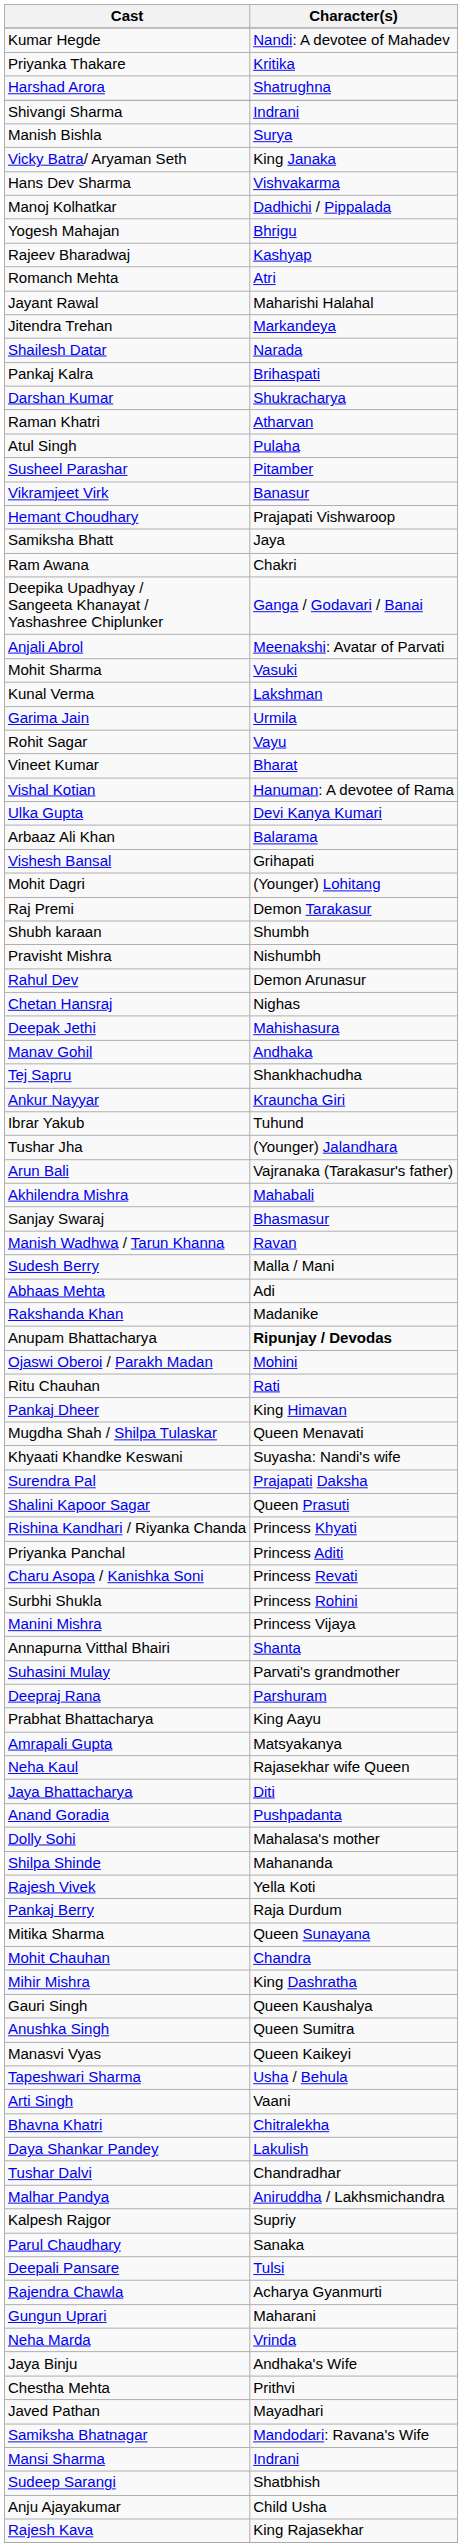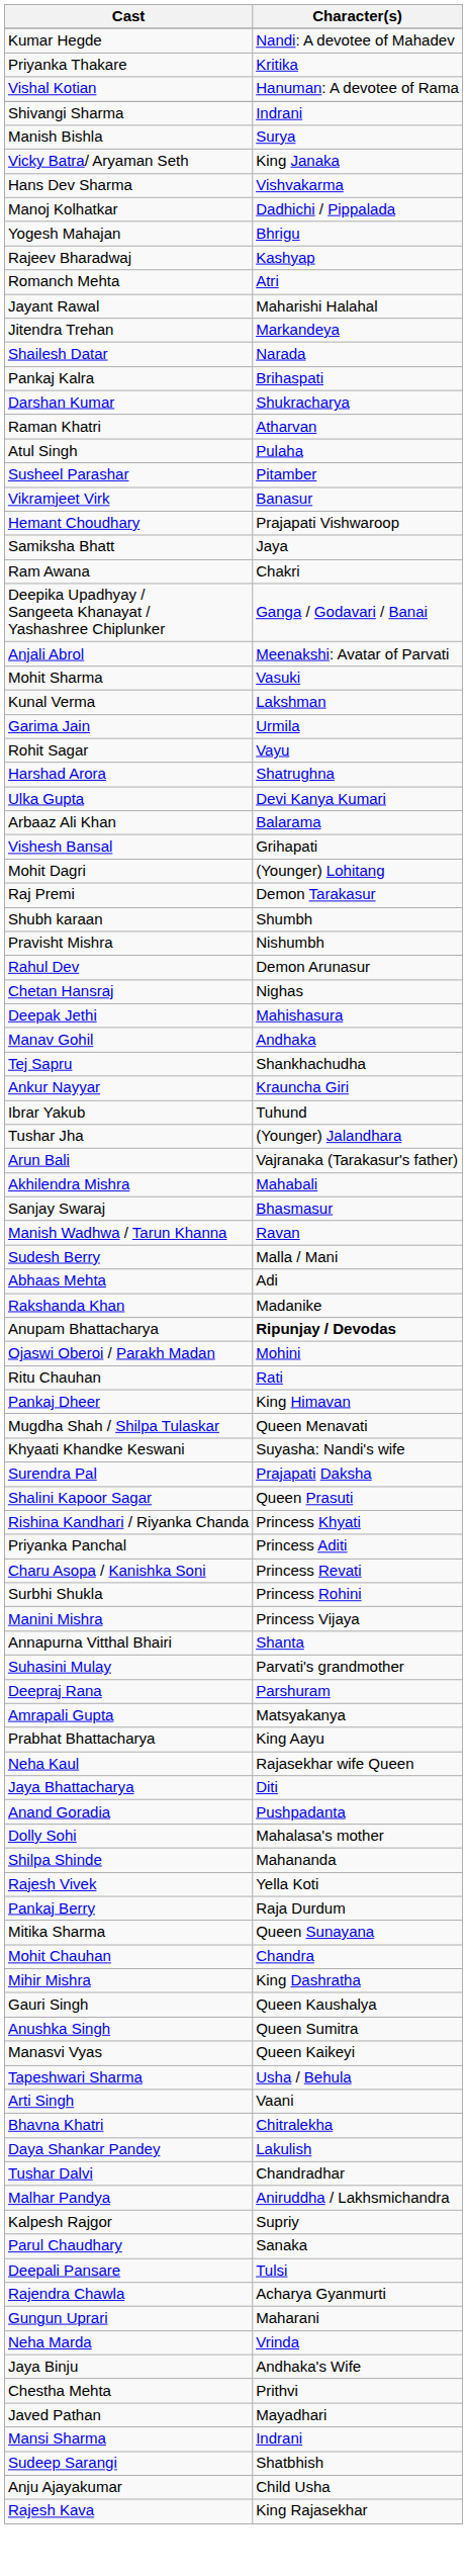rows swapped: Vishal Kotian <-> Harshad Arora
- row: Vineet Kumar | Bharat
rows swapped: Amrapali Gupta <-> Prabhat Bhattacharya
- row: Samiksha Bhatnagar | Mandodari: Ravana's Wife
